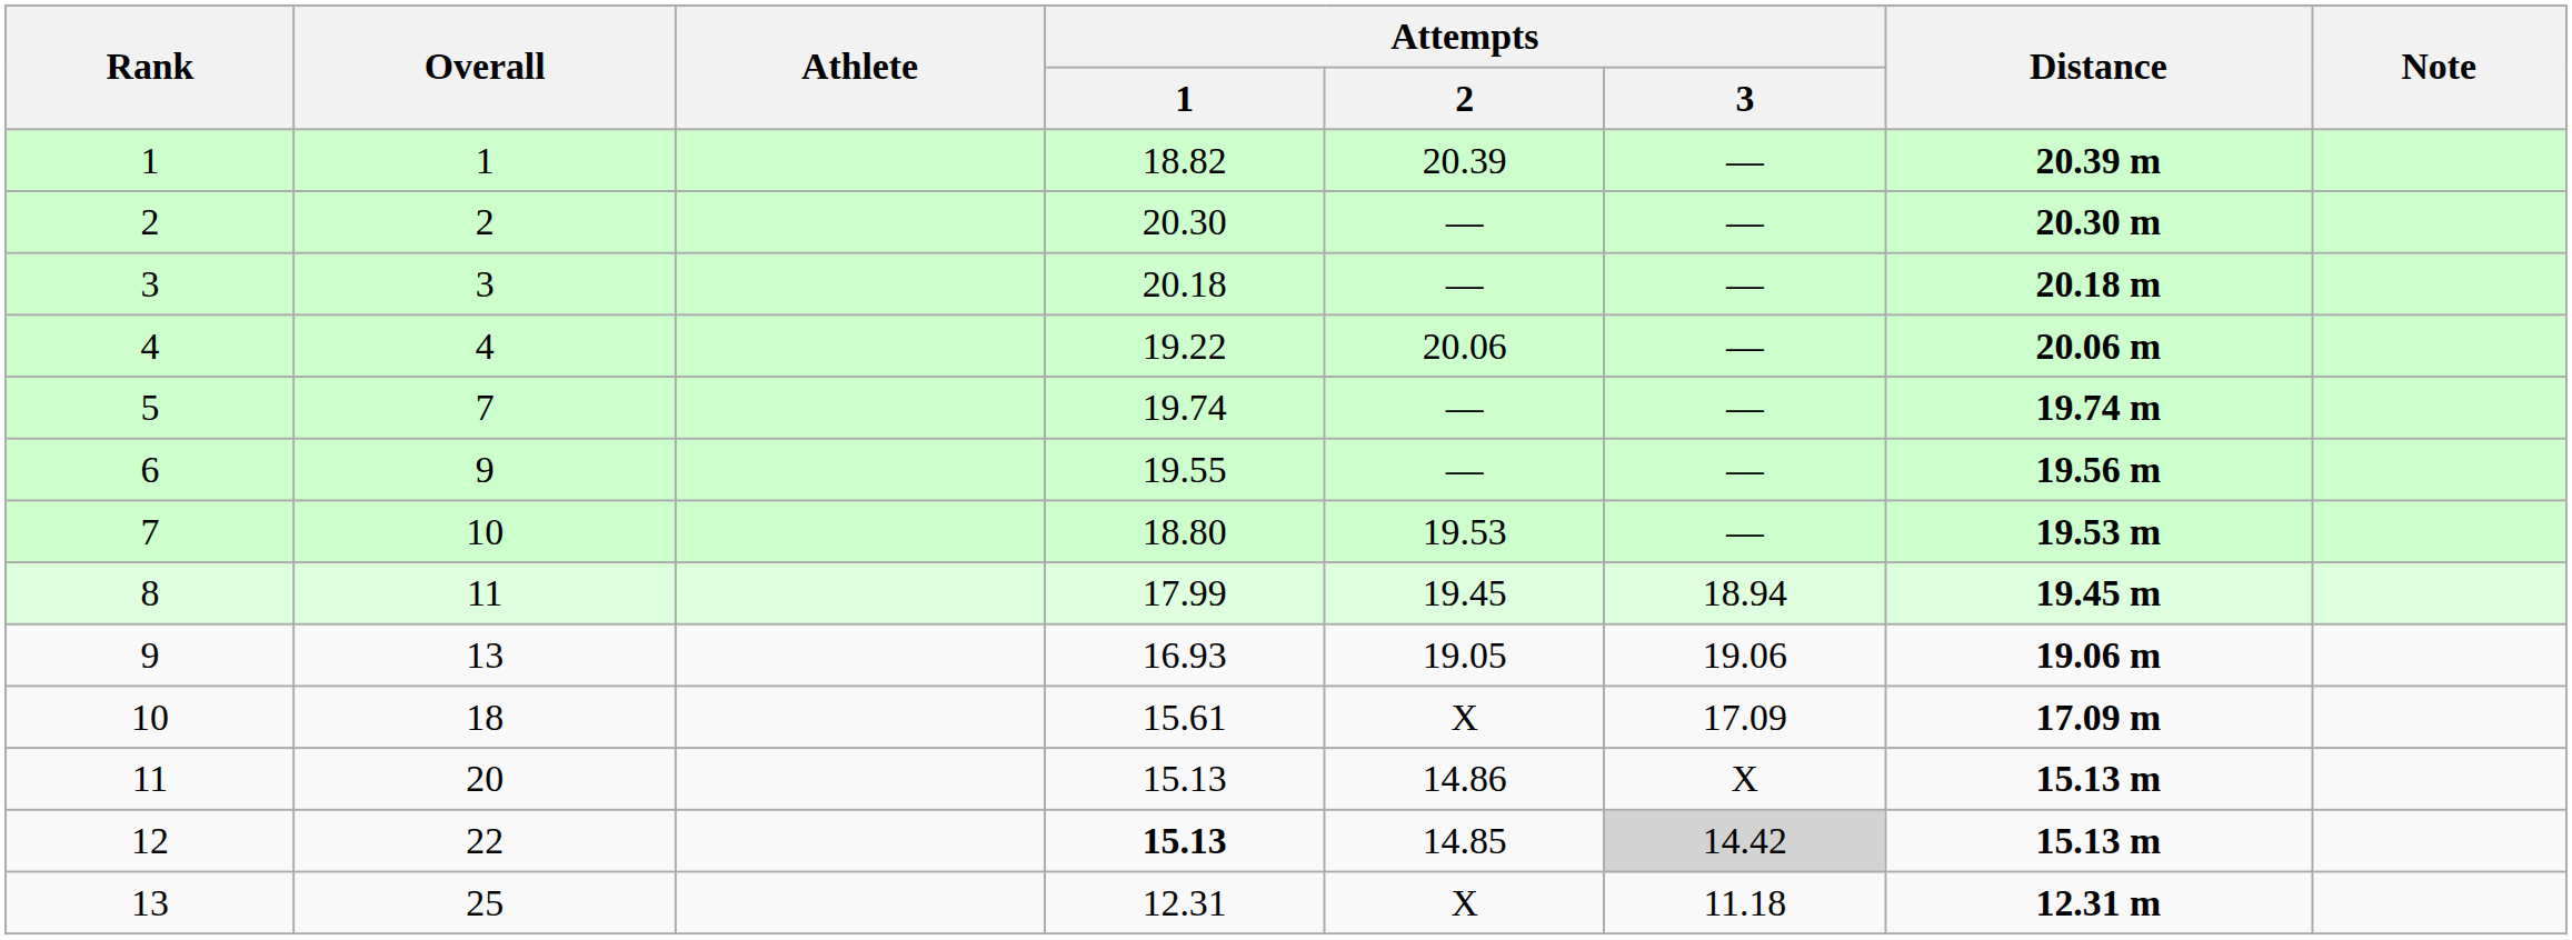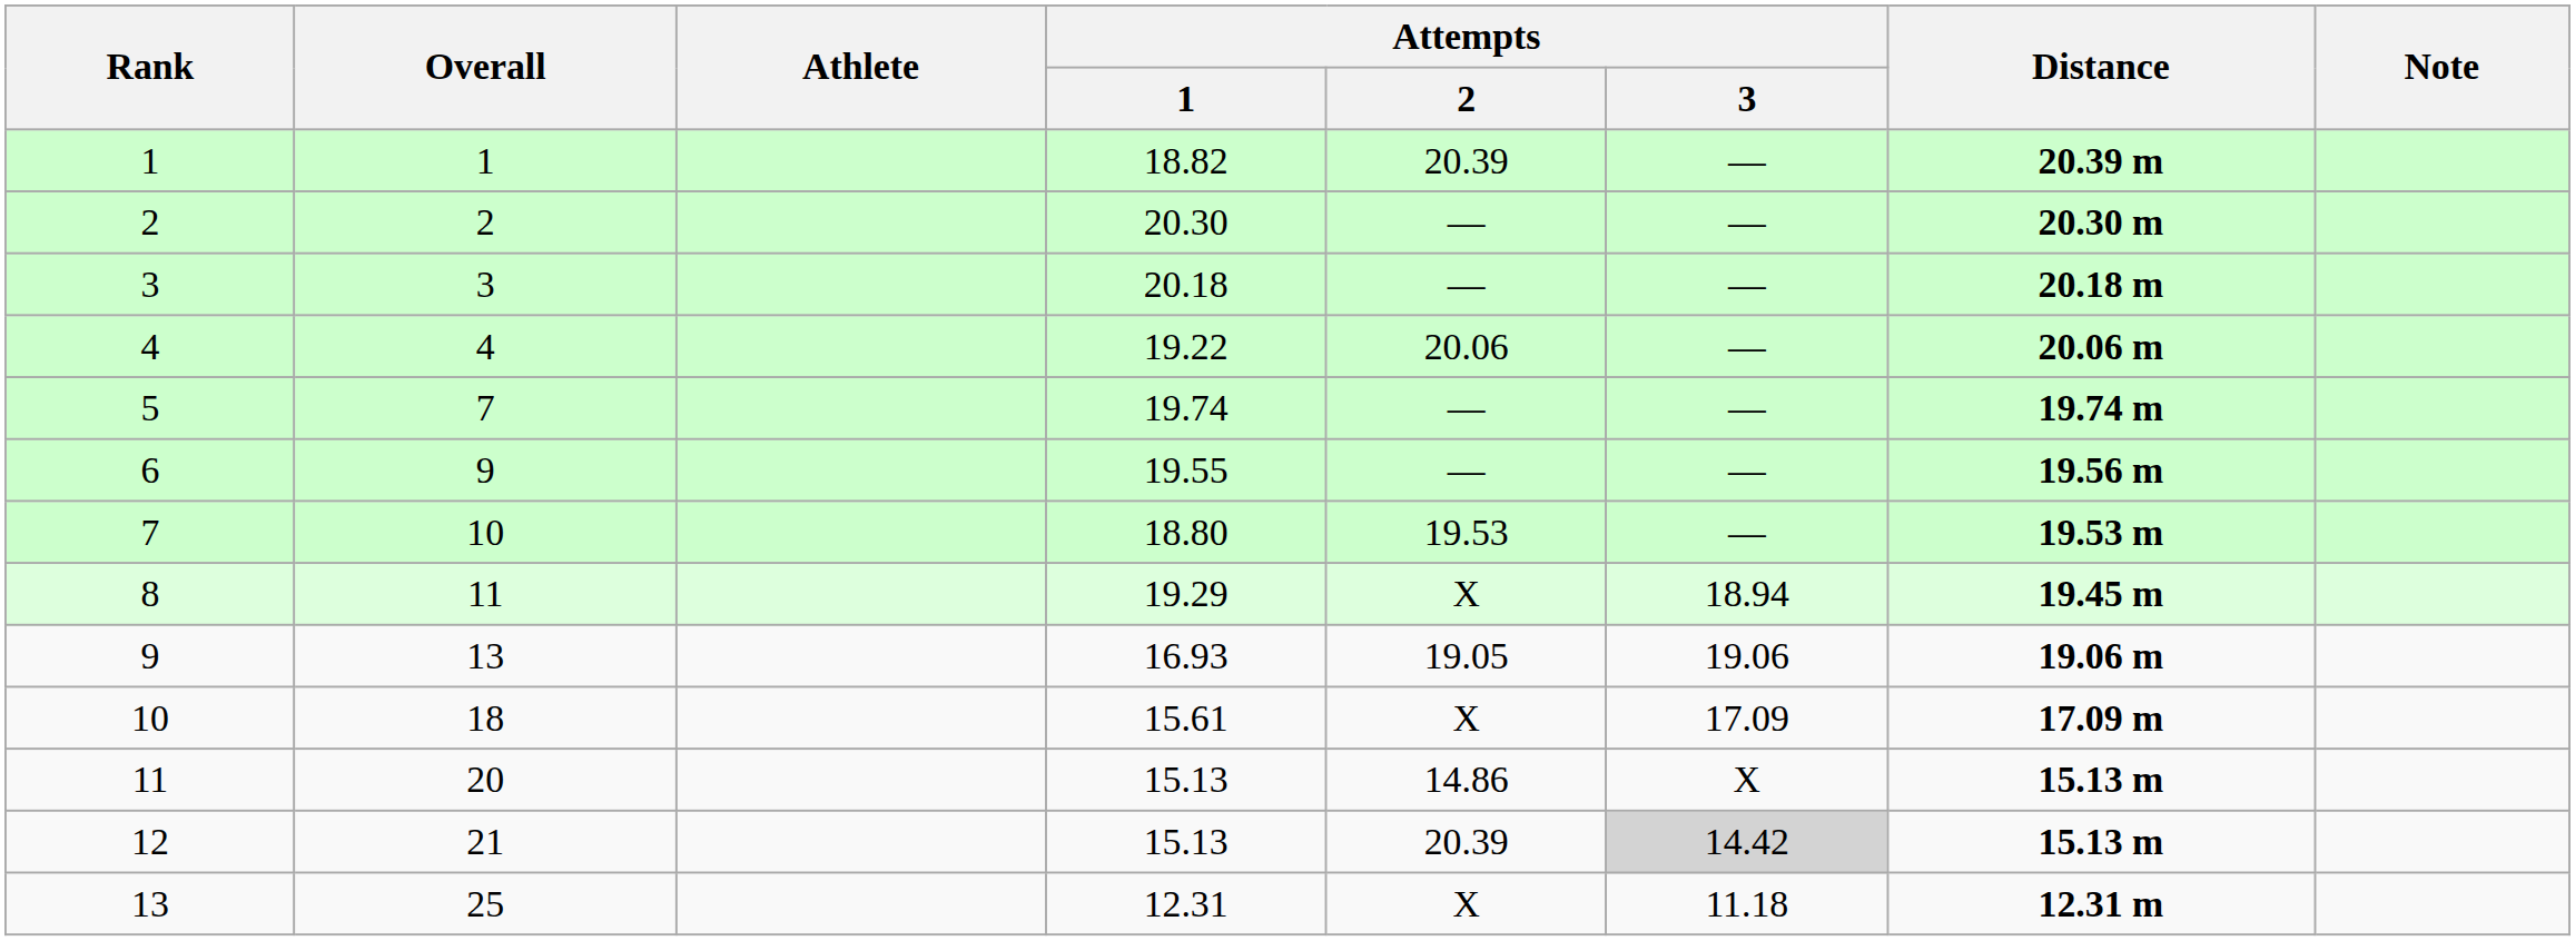8 | Attempts / 1: 17.99 -> 19.29
8 | Attempts / 2: 19.45 -> X
12 | Overall: 22 -> 21
12 | Attempts / 1: bold -> normal
12 | Attempts / 2: 14.85 -> 20.39
